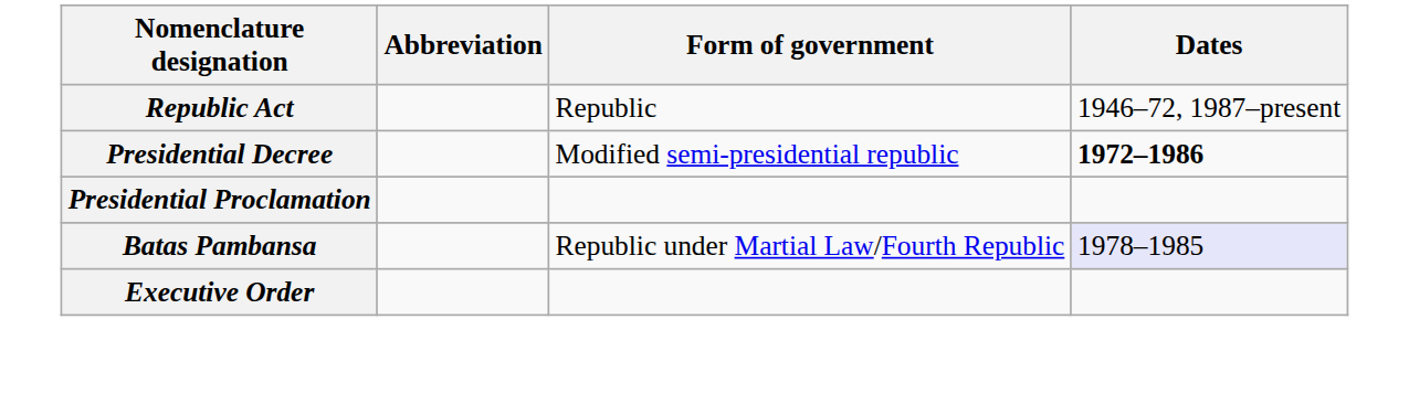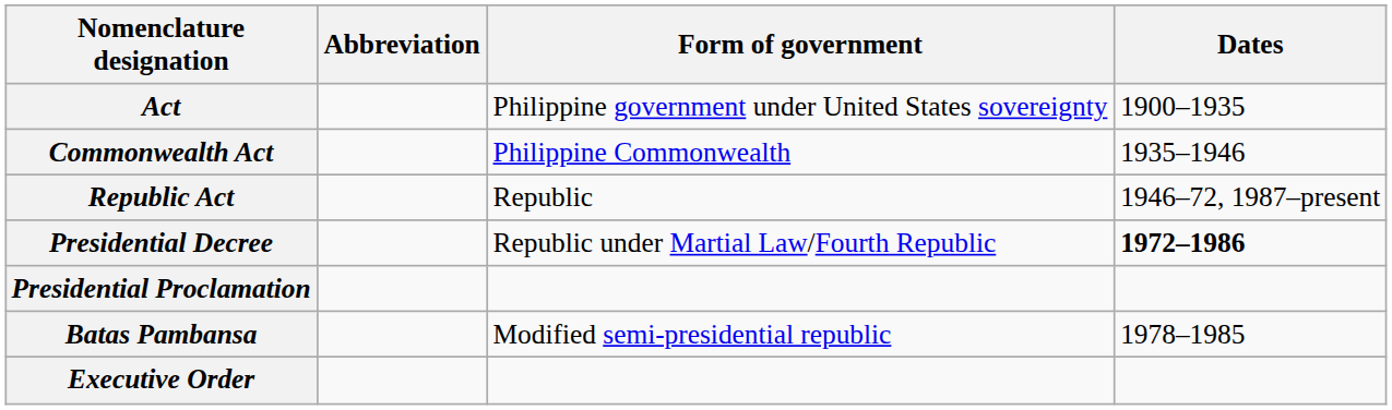+ row: Act | Philippine government under United States sovereignty | 1900–1935
+ row: Commonwealth Act | Philippine Commonwealth | 1935–1946
Presidential Decree | Form of government: Modified semi-presidential republic -> Republic under Martial Law/Fourth Republic
Batas Pambansa | Form of government: Republic under Martial Law/Fourth Republic -> Modified semi-presidential republic
Batas Pambansa | Dates: lavender background -> no background
